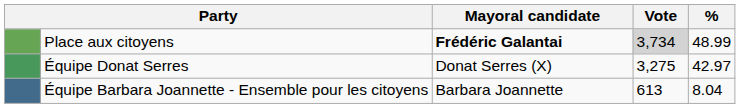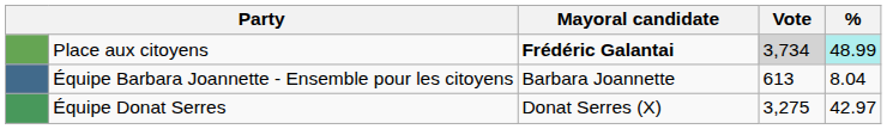Place aux citoyens | %: no background -> paleturquoise background
rows swapped: Équipe Donat Serres <-> Équipe Barbara Joannette - Ensemble pour les citoyens
